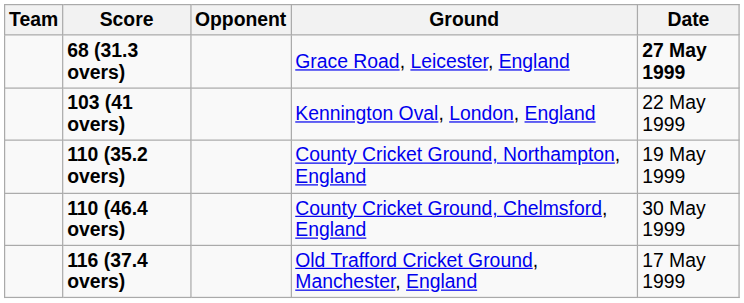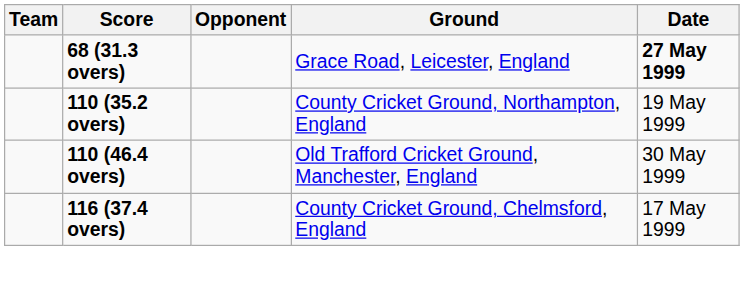- row: 103 (41 overs) | Kennington Oval, London, England | 22 May 1999
110 (46.4 overs) | Ground: County Cricket Ground, Chelmsford, England -> Old Trafford Cricket Ground, Manchester, England
116 (37.4 overs) | Ground: Old Trafford Cricket Ground, Manchester, England -> County Cricket Ground, Chelmsford, England
